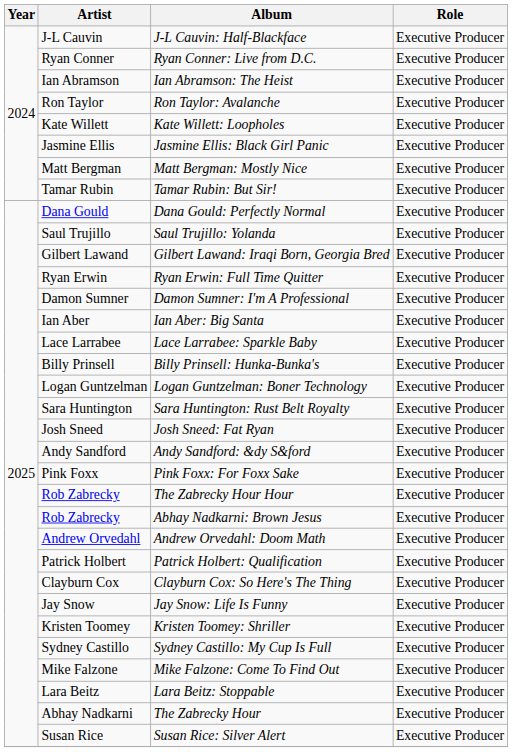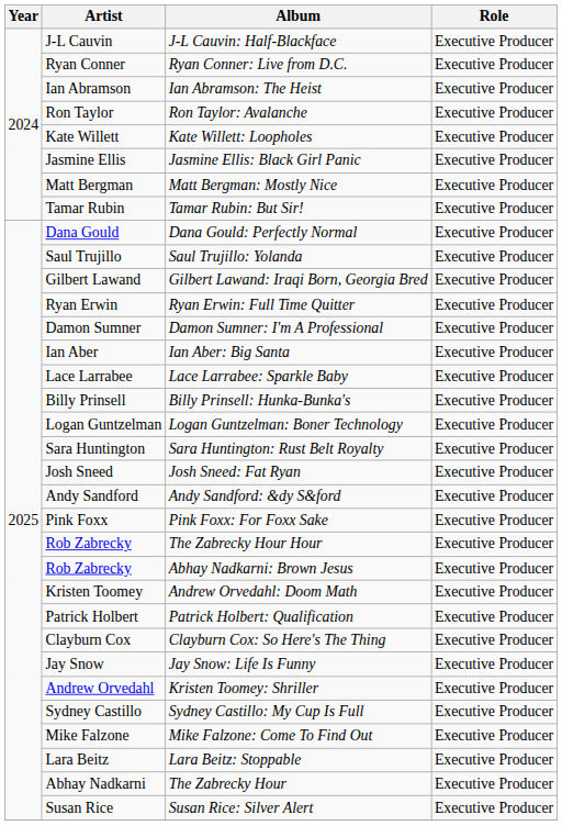Andrew Orvedahl: Doom Math | Artist: Andrew Orvedahl -> Kristen Toomey
Kristen Toomey: Shriller | Artist: Kristen Toomey -> Andrew Orvedahl
